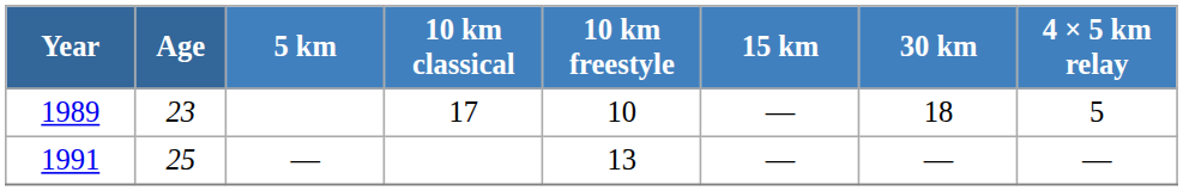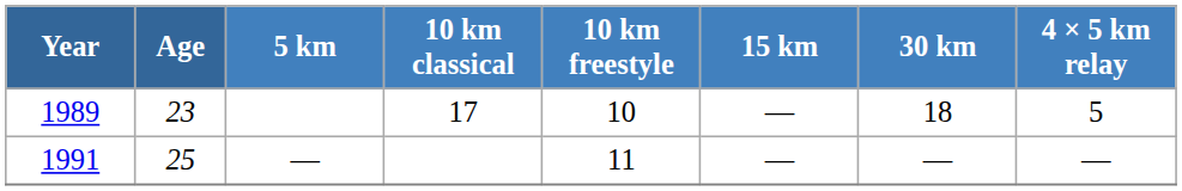1991 | 10 km freestyle: 13 -> 11
